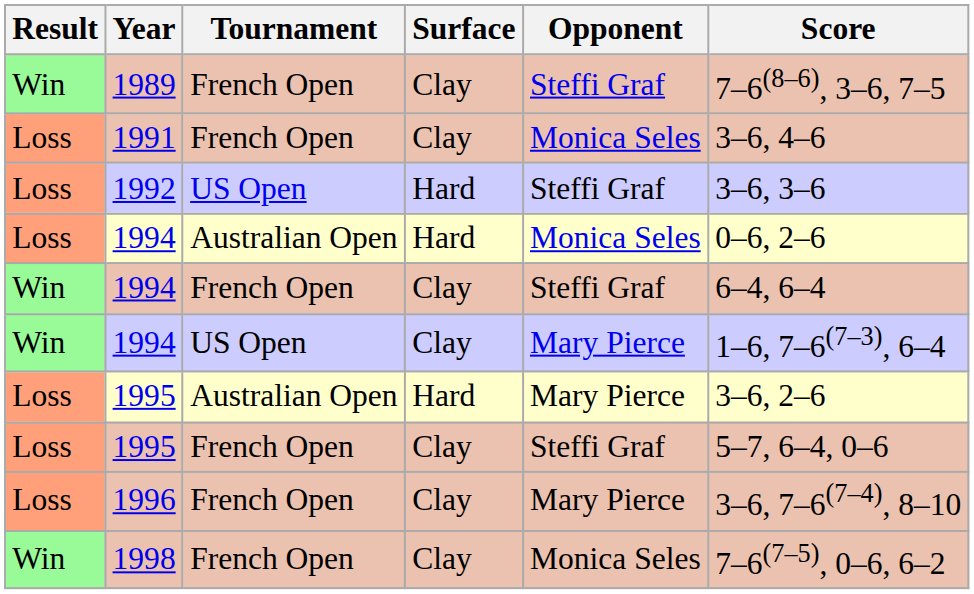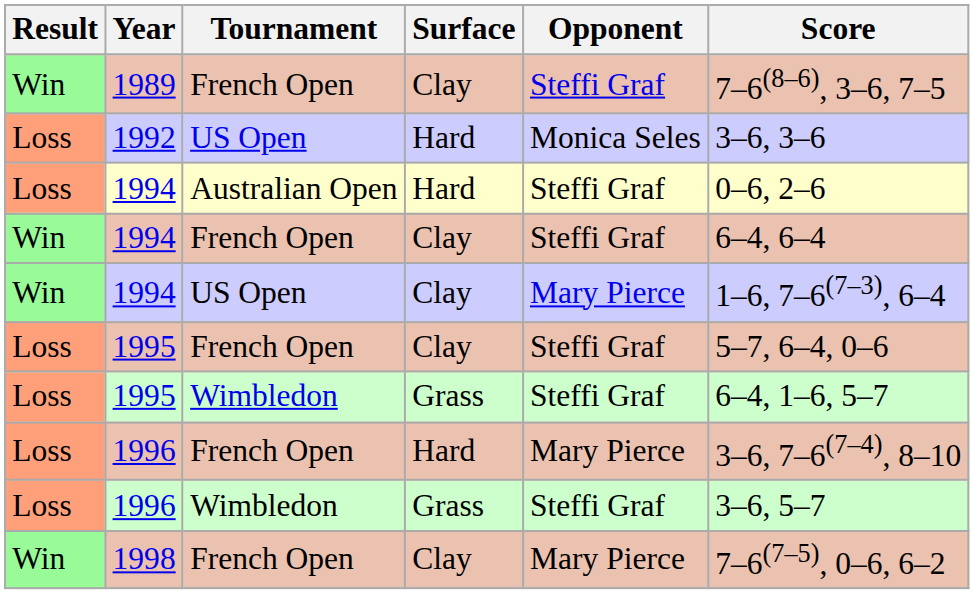- row: Loss | 1991 | French Open | Clay | Monica Seles | 3–6, 4–6
1992 | Opponent: Steffi Graf -> Monica Seles
1994 / Australian Open | Opponent: Monica Seles -> Steffi Graf
- row: Loss | 1995 | Australian Open | Hard | Mary Pierce | 3–6, 2–6
+ row: Loss | 1995 | Wimbledon | Grass | Steffi Graf | 6–4, 1–6, 5–7
1996 / French Open | Surface: Clay -> Hard
+ row: Loss | 1996 | Wimbledon | Grass | Steffi Graf | 3–6, 5–7
1998 | Opponent: Monica Seles -> Mary Pierce
